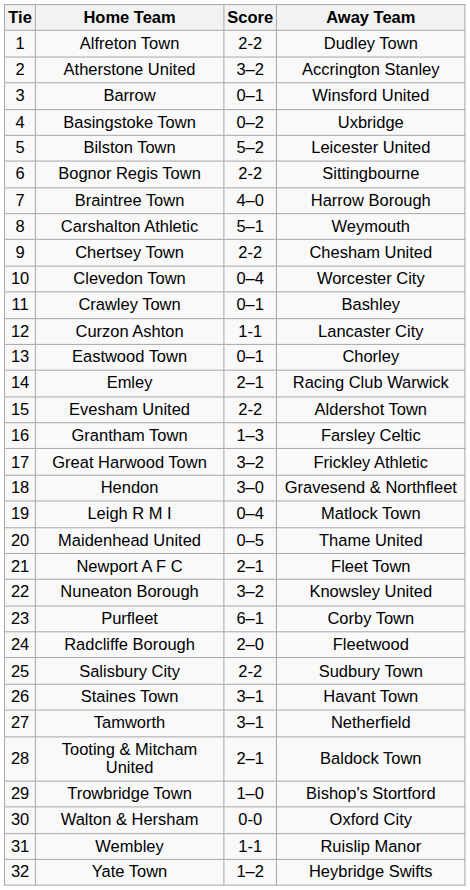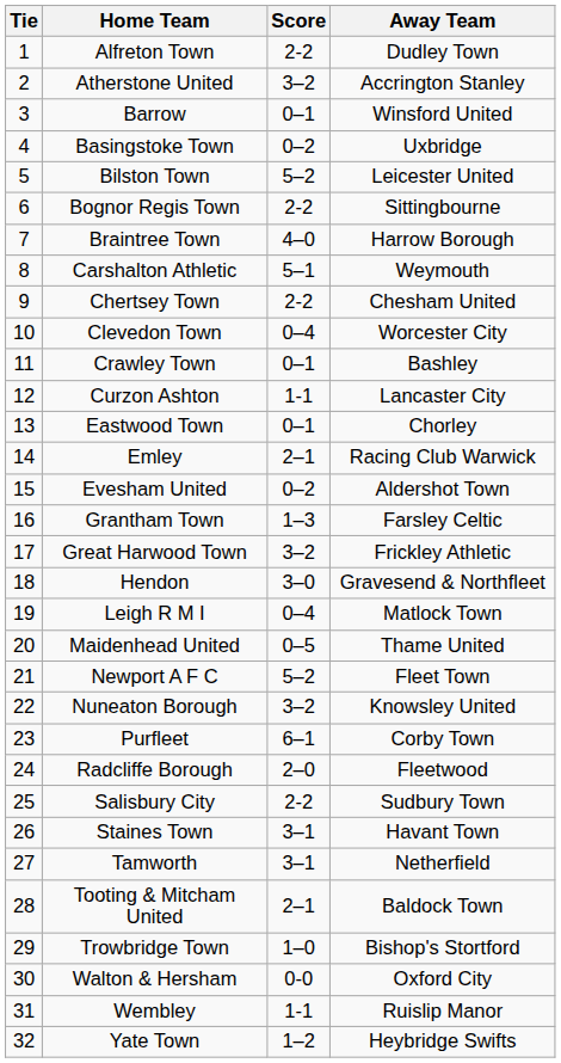Evesham United | Score: 2-2 -> 0–2
Newport A F C | Score: 2–1 -> 5–2
